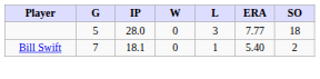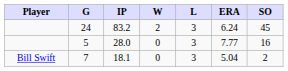+ row: 24 | 83.2 | 2 | 3 | 6.24 | 45
28.0 | SO: 18 -> 16
18.1 | L: 1 -> 3
18.1 | ERA: 5.40 -> 5.04
